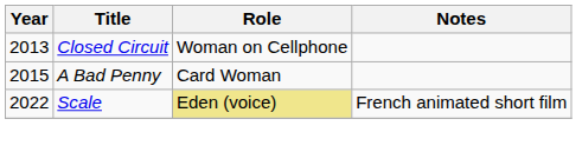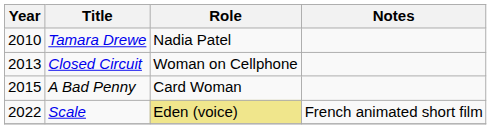+ row: 2010 | Tamara Drewe | Nadia Patel
